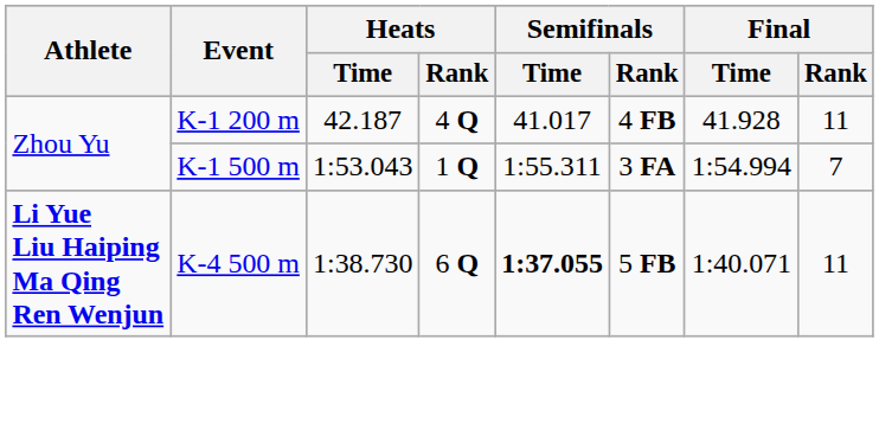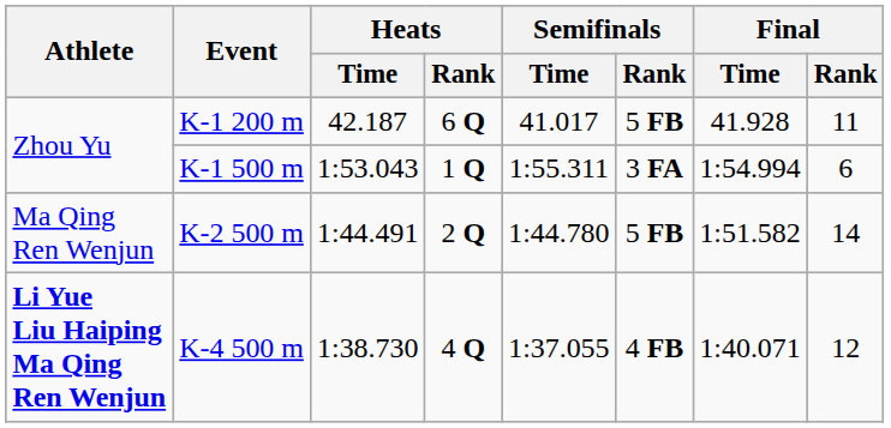K-1 200 m | Heats / Rank: 4 Q -> 6 Q
K-1 200 m | Semifinals / Rank: 4 FB -> 5 FB
K-1 500 m | Final / Rank: 7 -> 6
+ row: Ma Qing Ren Wenjun | K-2 500 m | 1:44.491 | 2 Q | 1:44.780 | 5 FB | 1:51.582 | 14
K-4 500 m | Heats / Rank: 6 Q -> 4 Q
K-4 500 m | Semifinals / Time: bold -> normal
K-4 500 m | Semifinals / Rank: 5 FB -> 4 FB
K-4 500 m | Final / Rank: 11 -> 12
